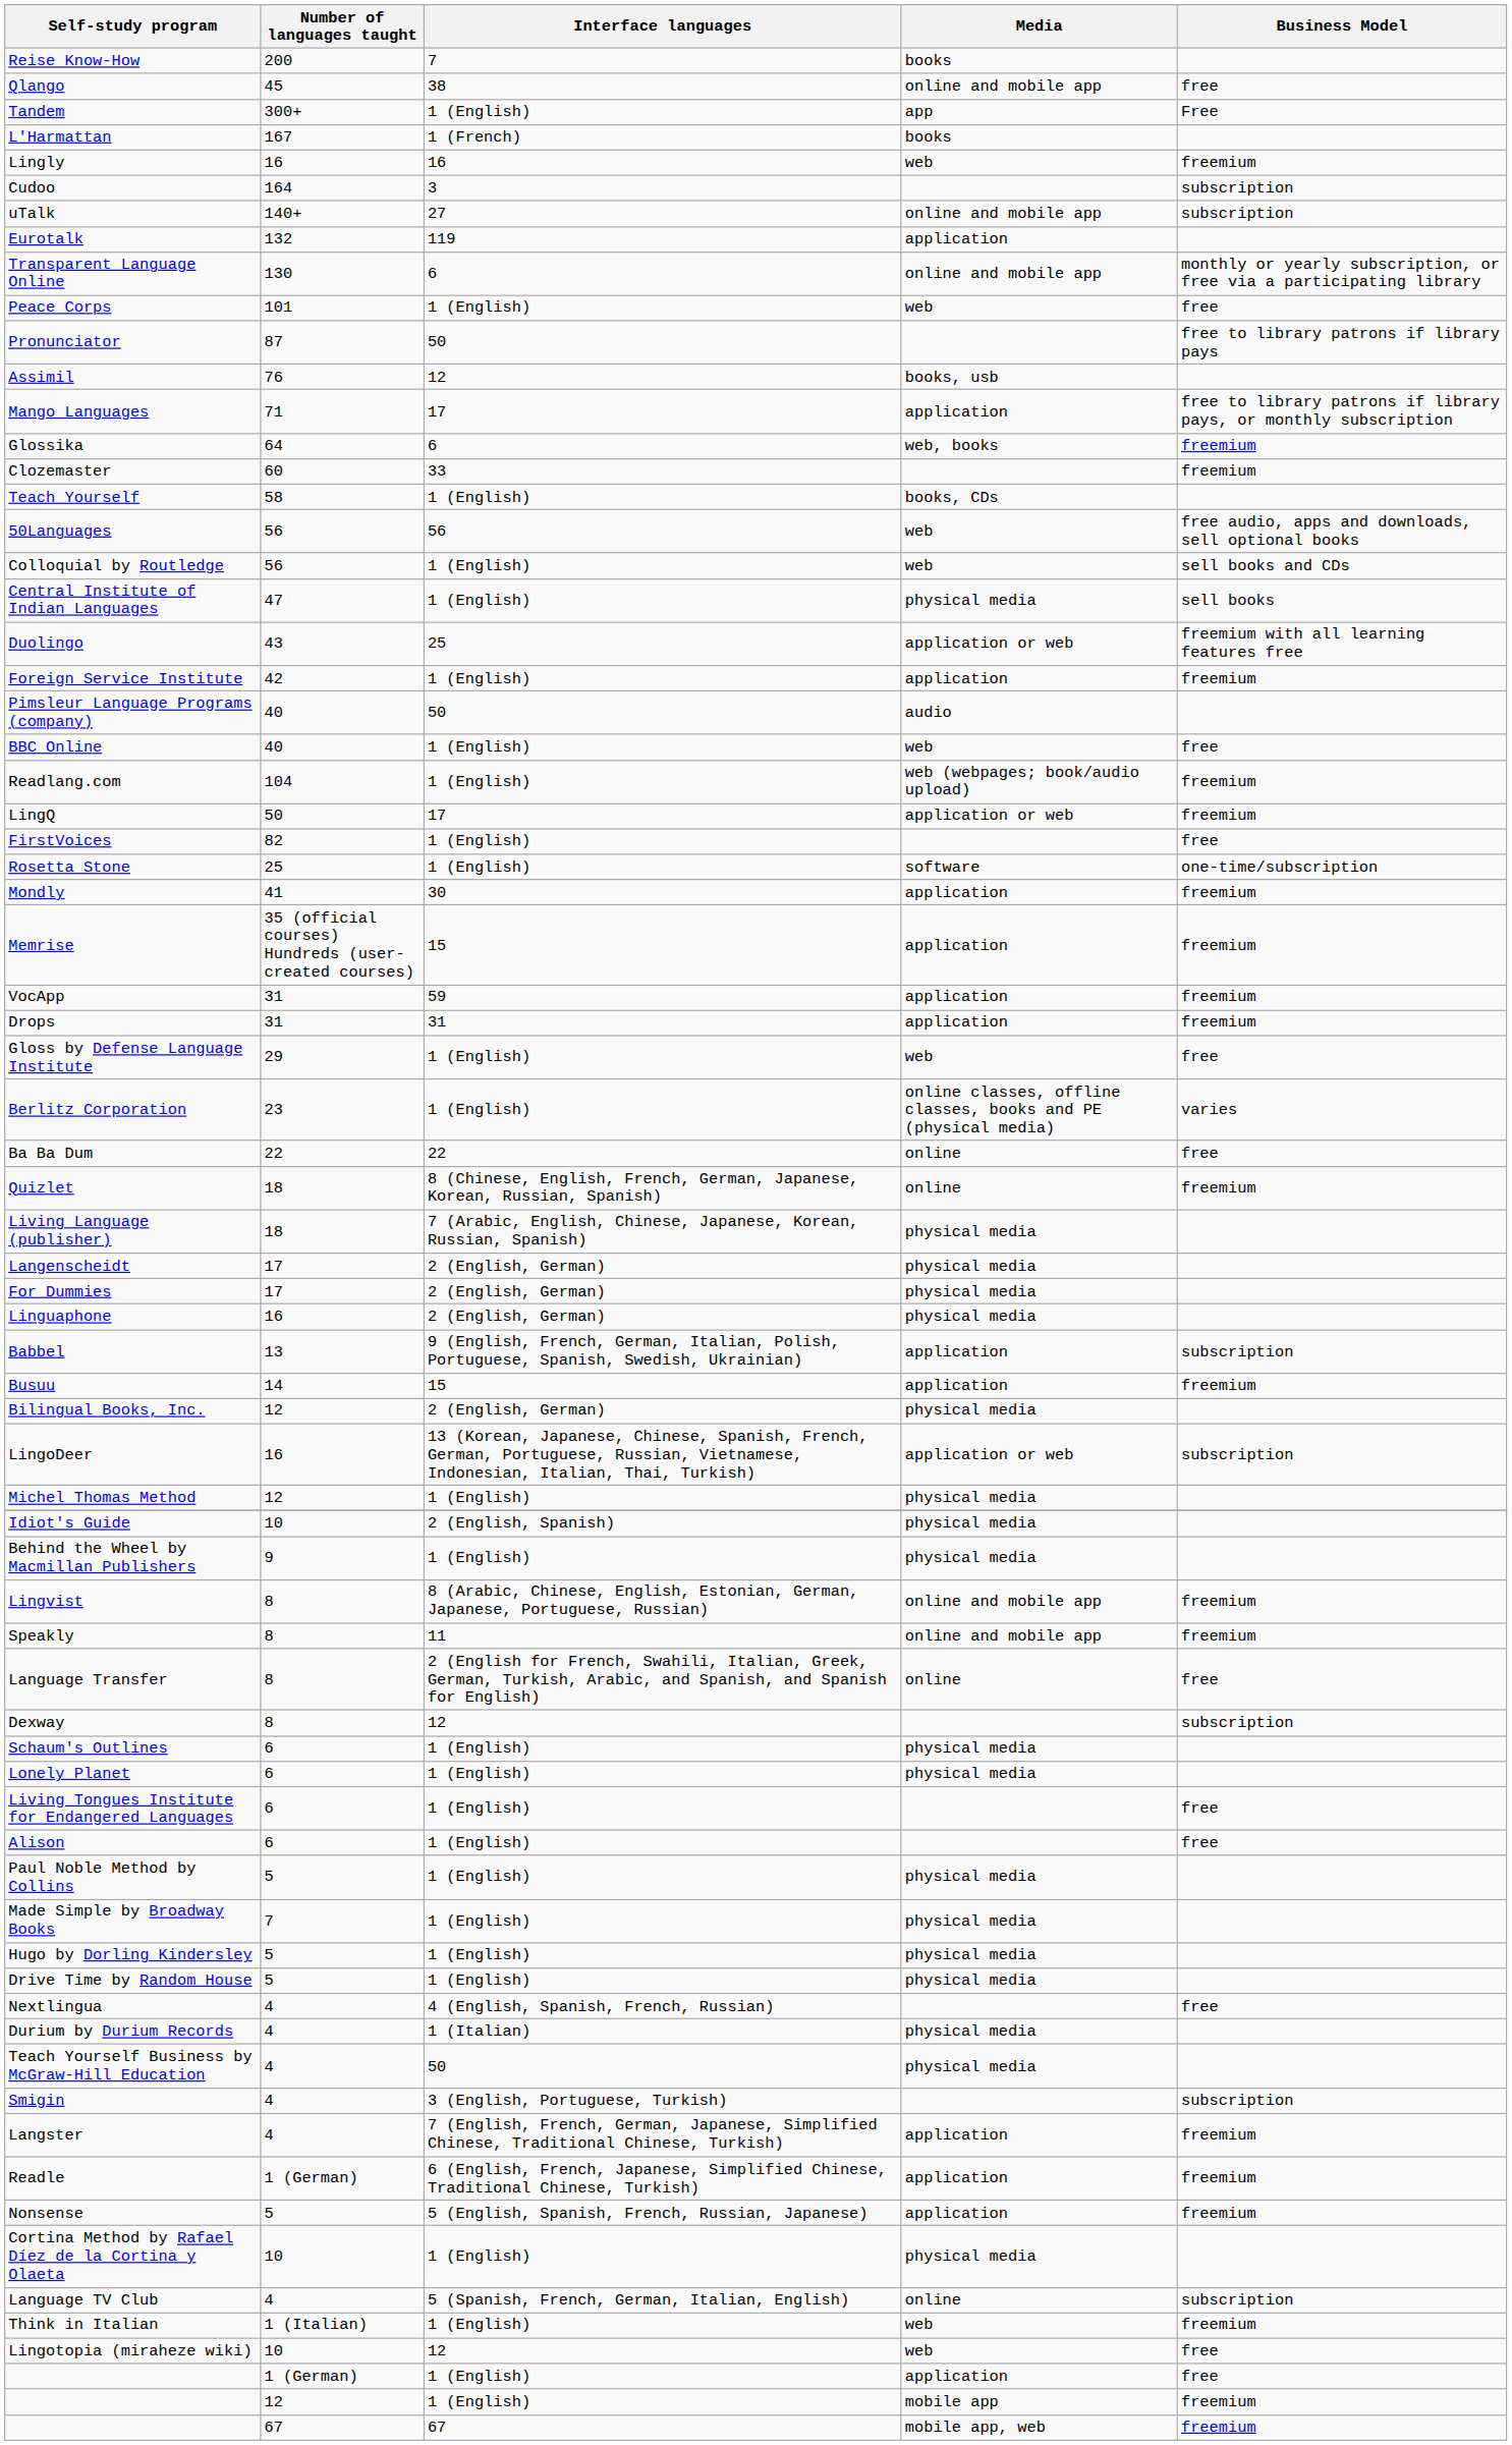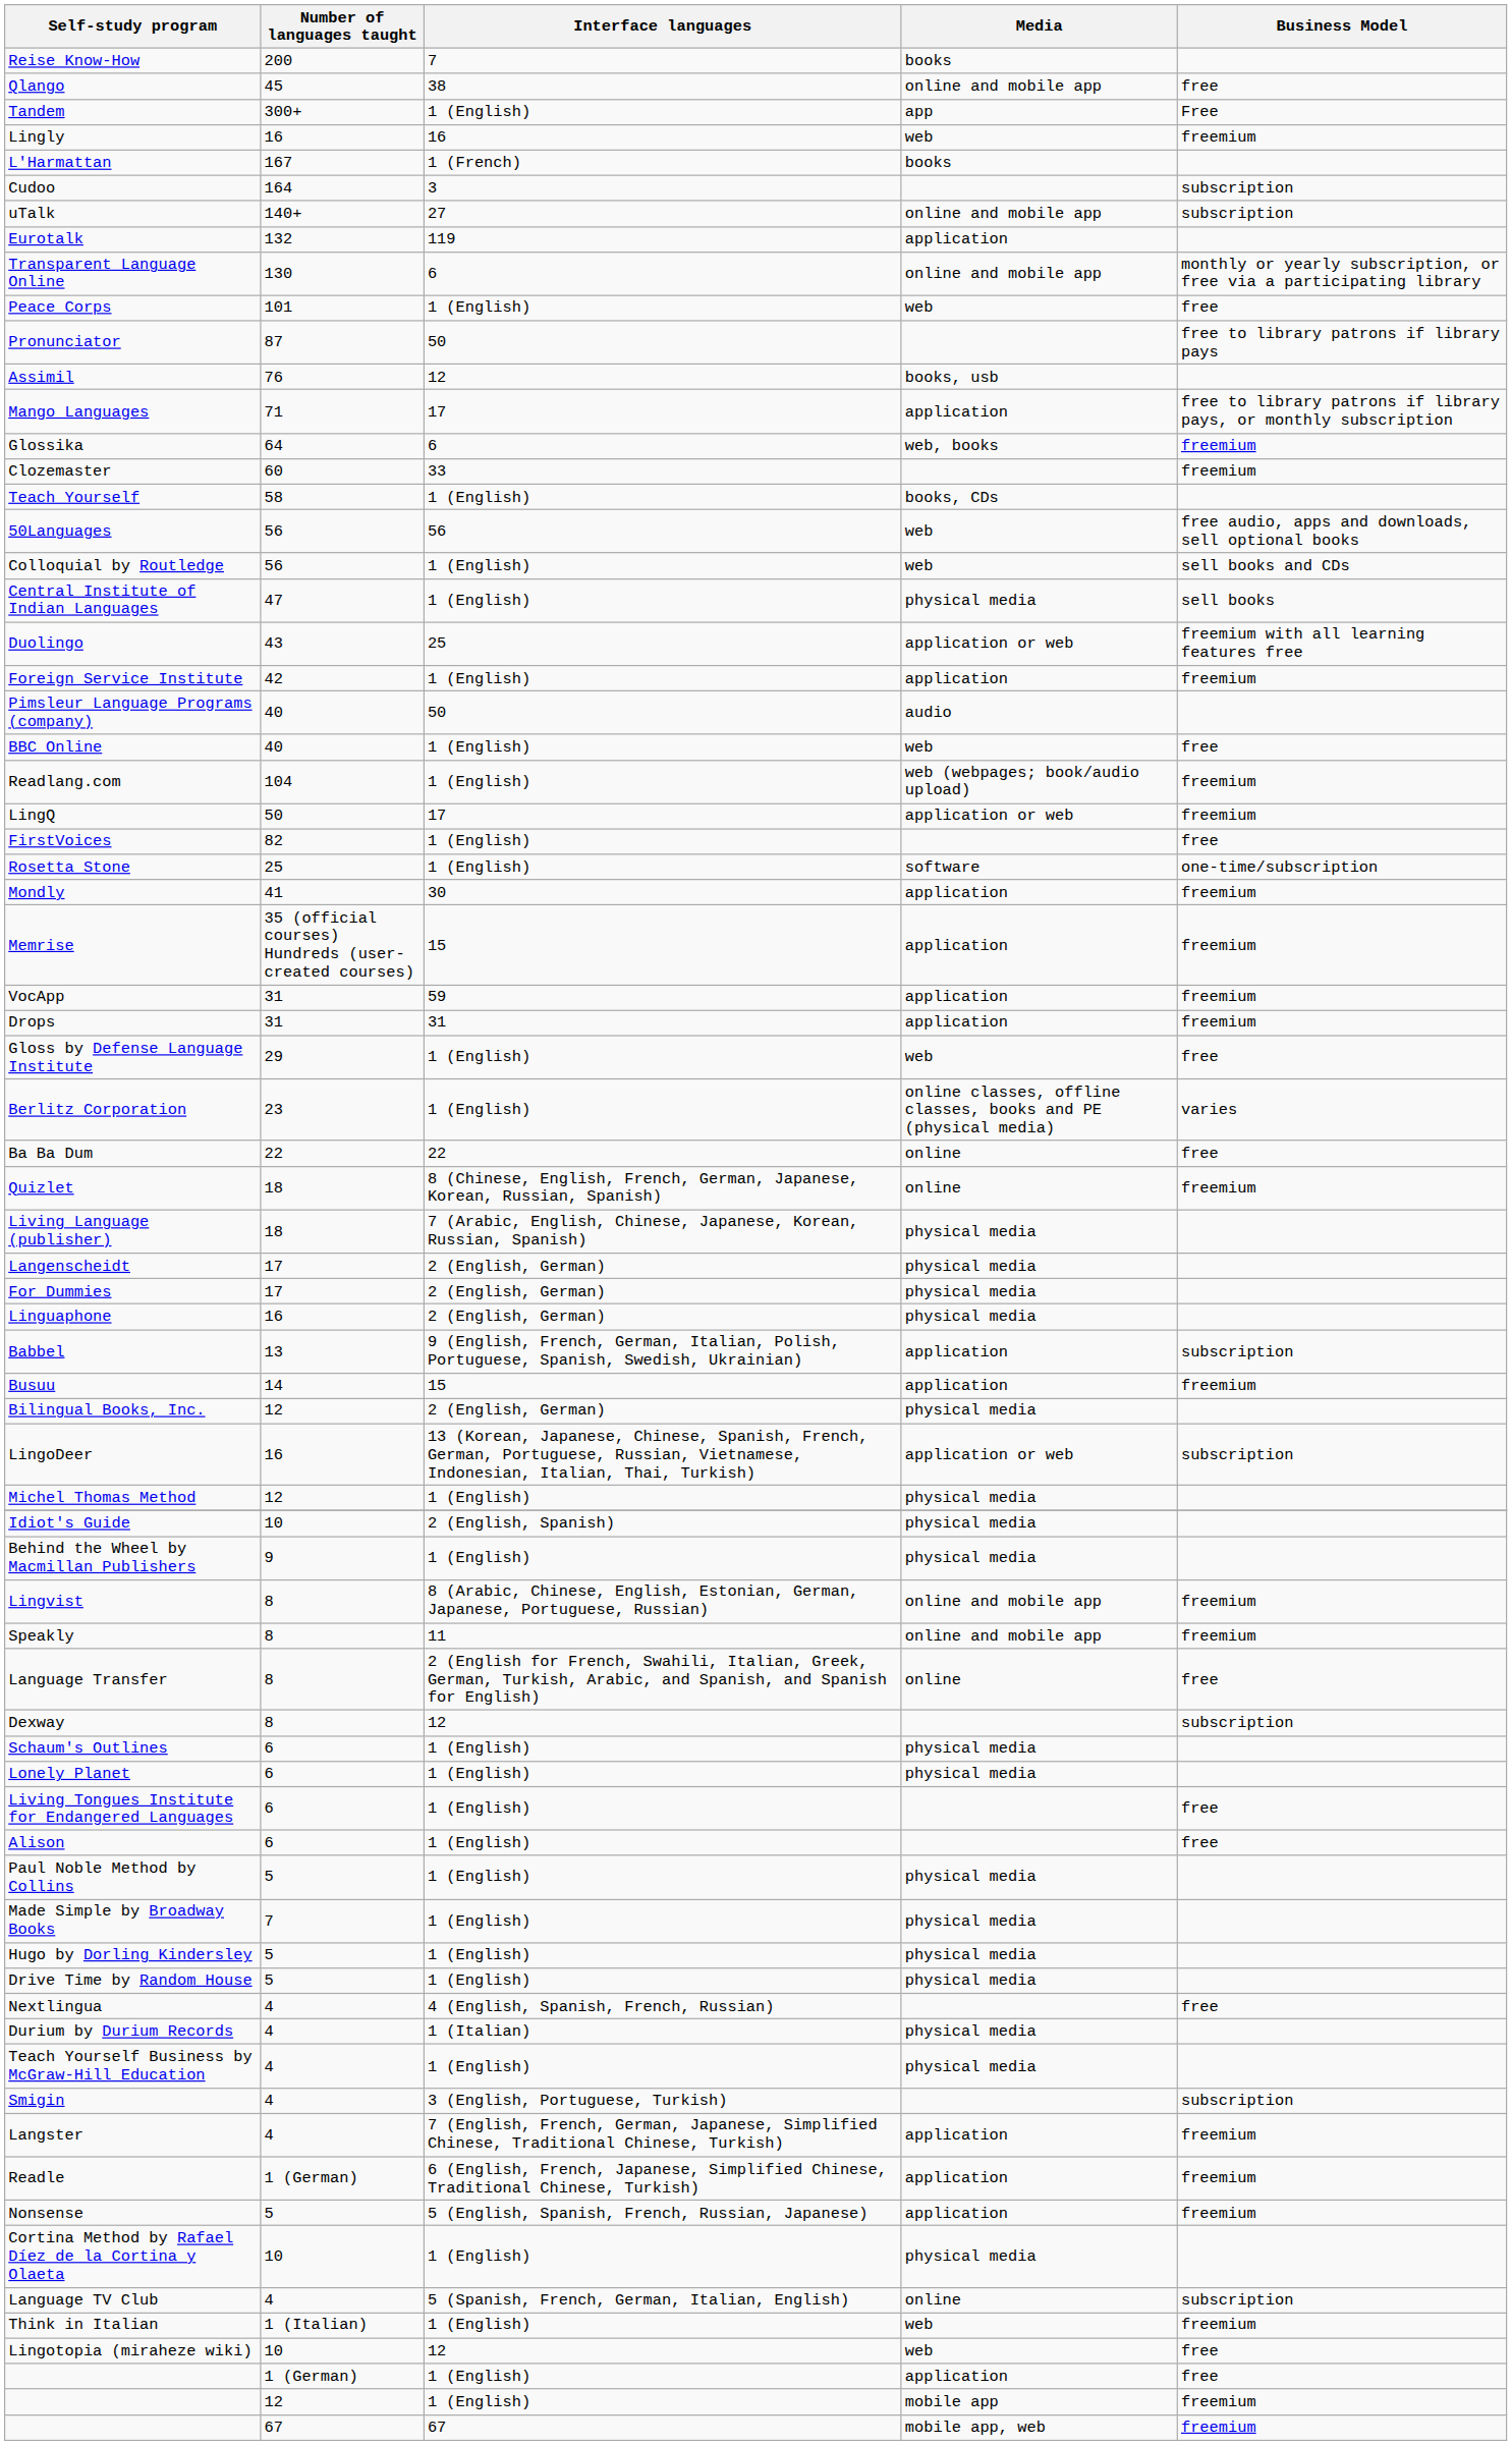rows swapped: Lingly <-> L'Harmattan
Teach Yourself Business by McGraw-Hill Education | Interface languages: 50 -> 1 (English)
